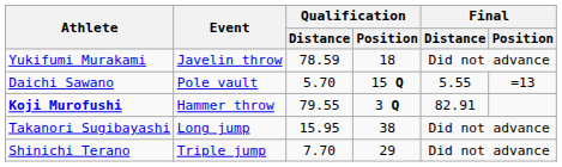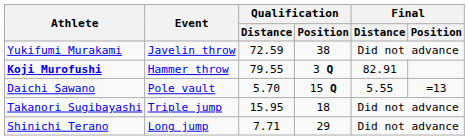Yukifumi Murakami | Qualification / Distance: 78.59 -> 72.59
Yukifumi Murakami | Qualification / Position: 18 -> 38
rows swapped: Koji Murofushi <-> Daichi Sawano
Takanori Sugibayashi | Event: Long jump -> Triple jump
Takanori Sugibayashi | Qualification / Position: 38 -> 18
Shinichi Terano | Event: Triple jump -> Long jump
Shinichi Terano | Qualification / Distance: 7.70 -> 7.71
